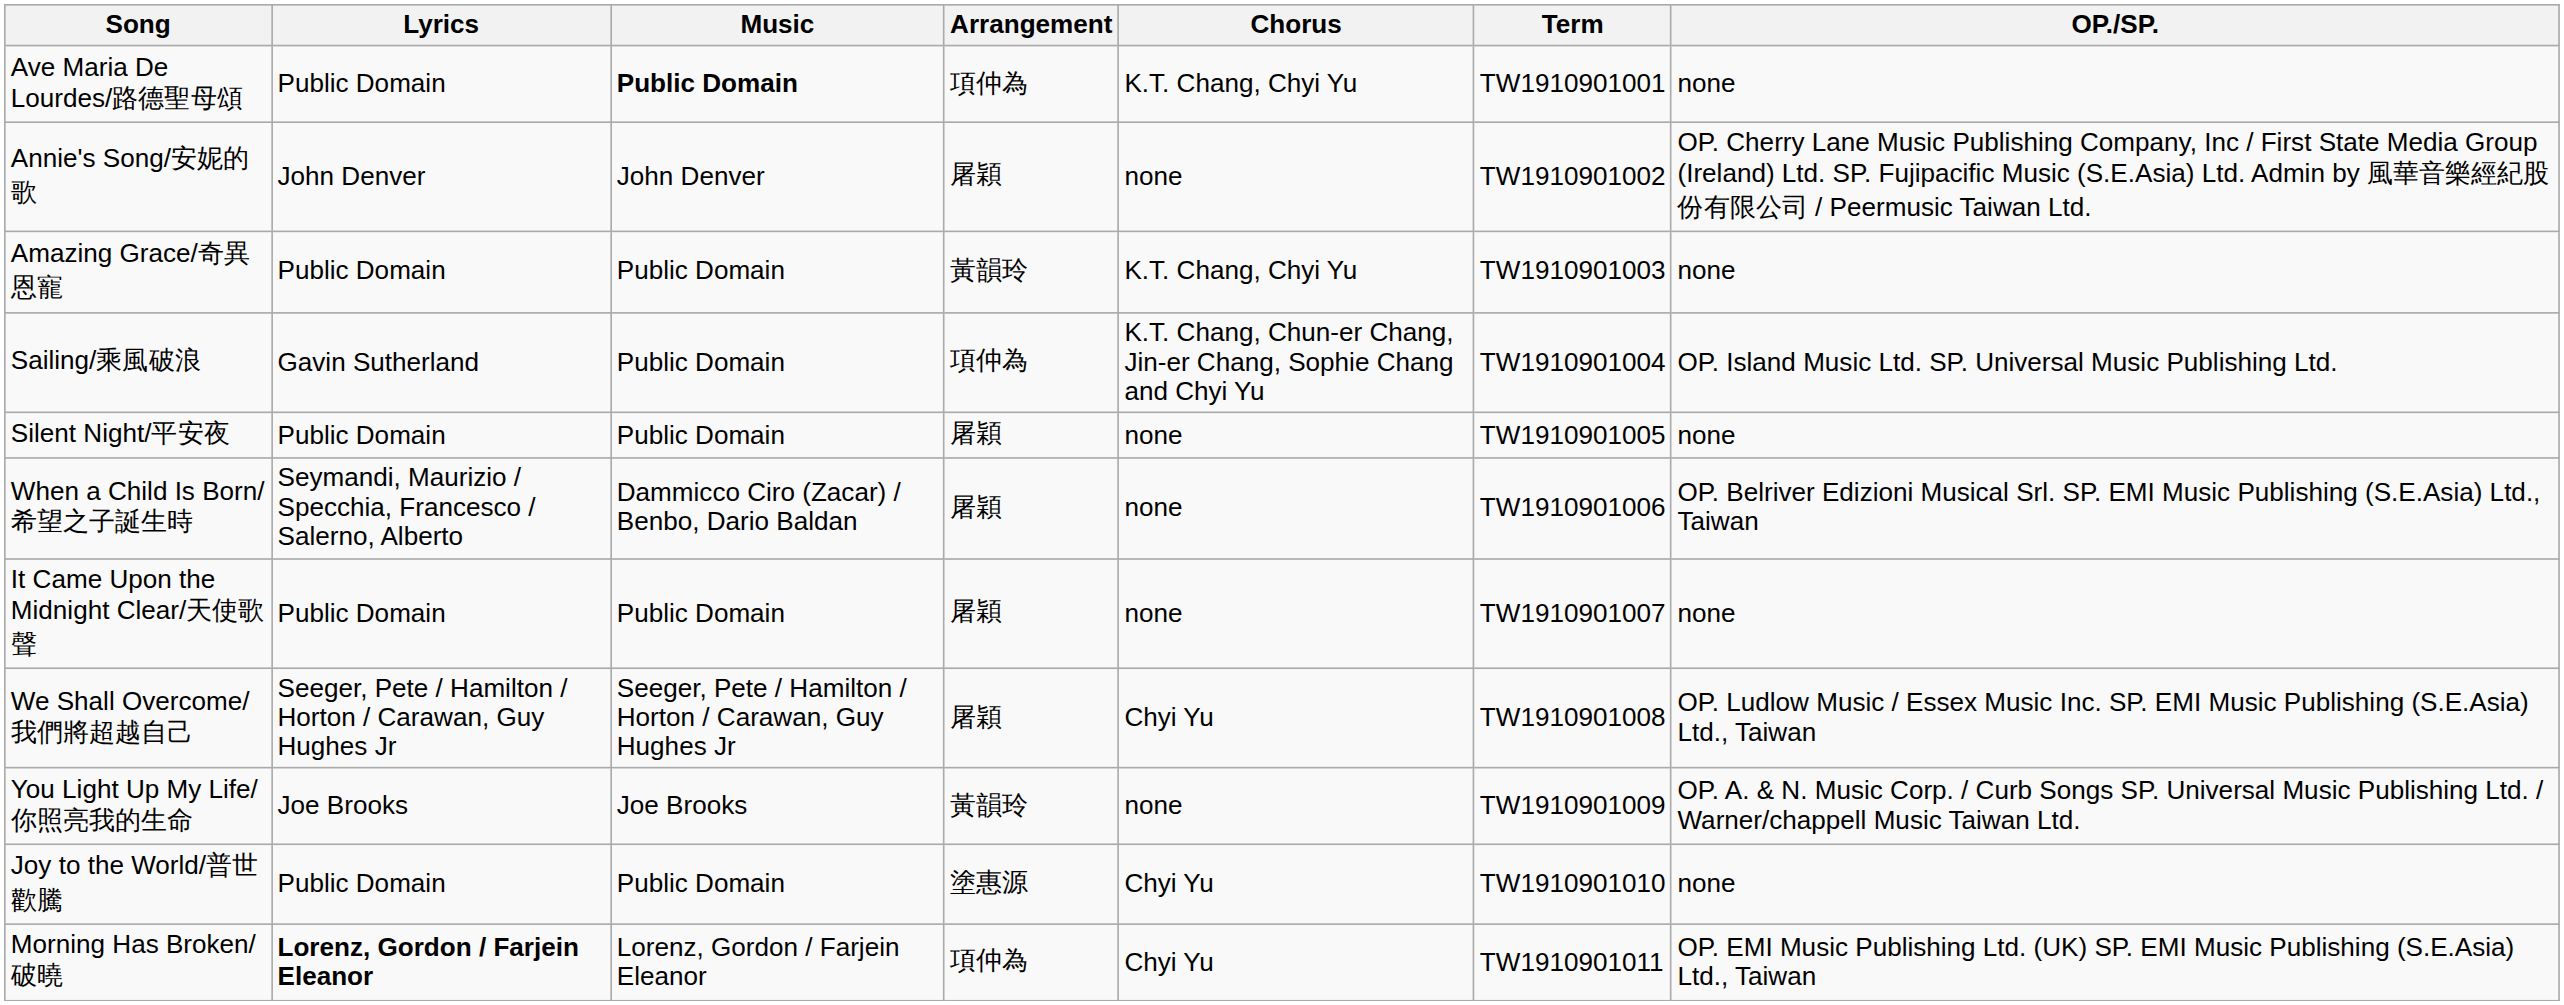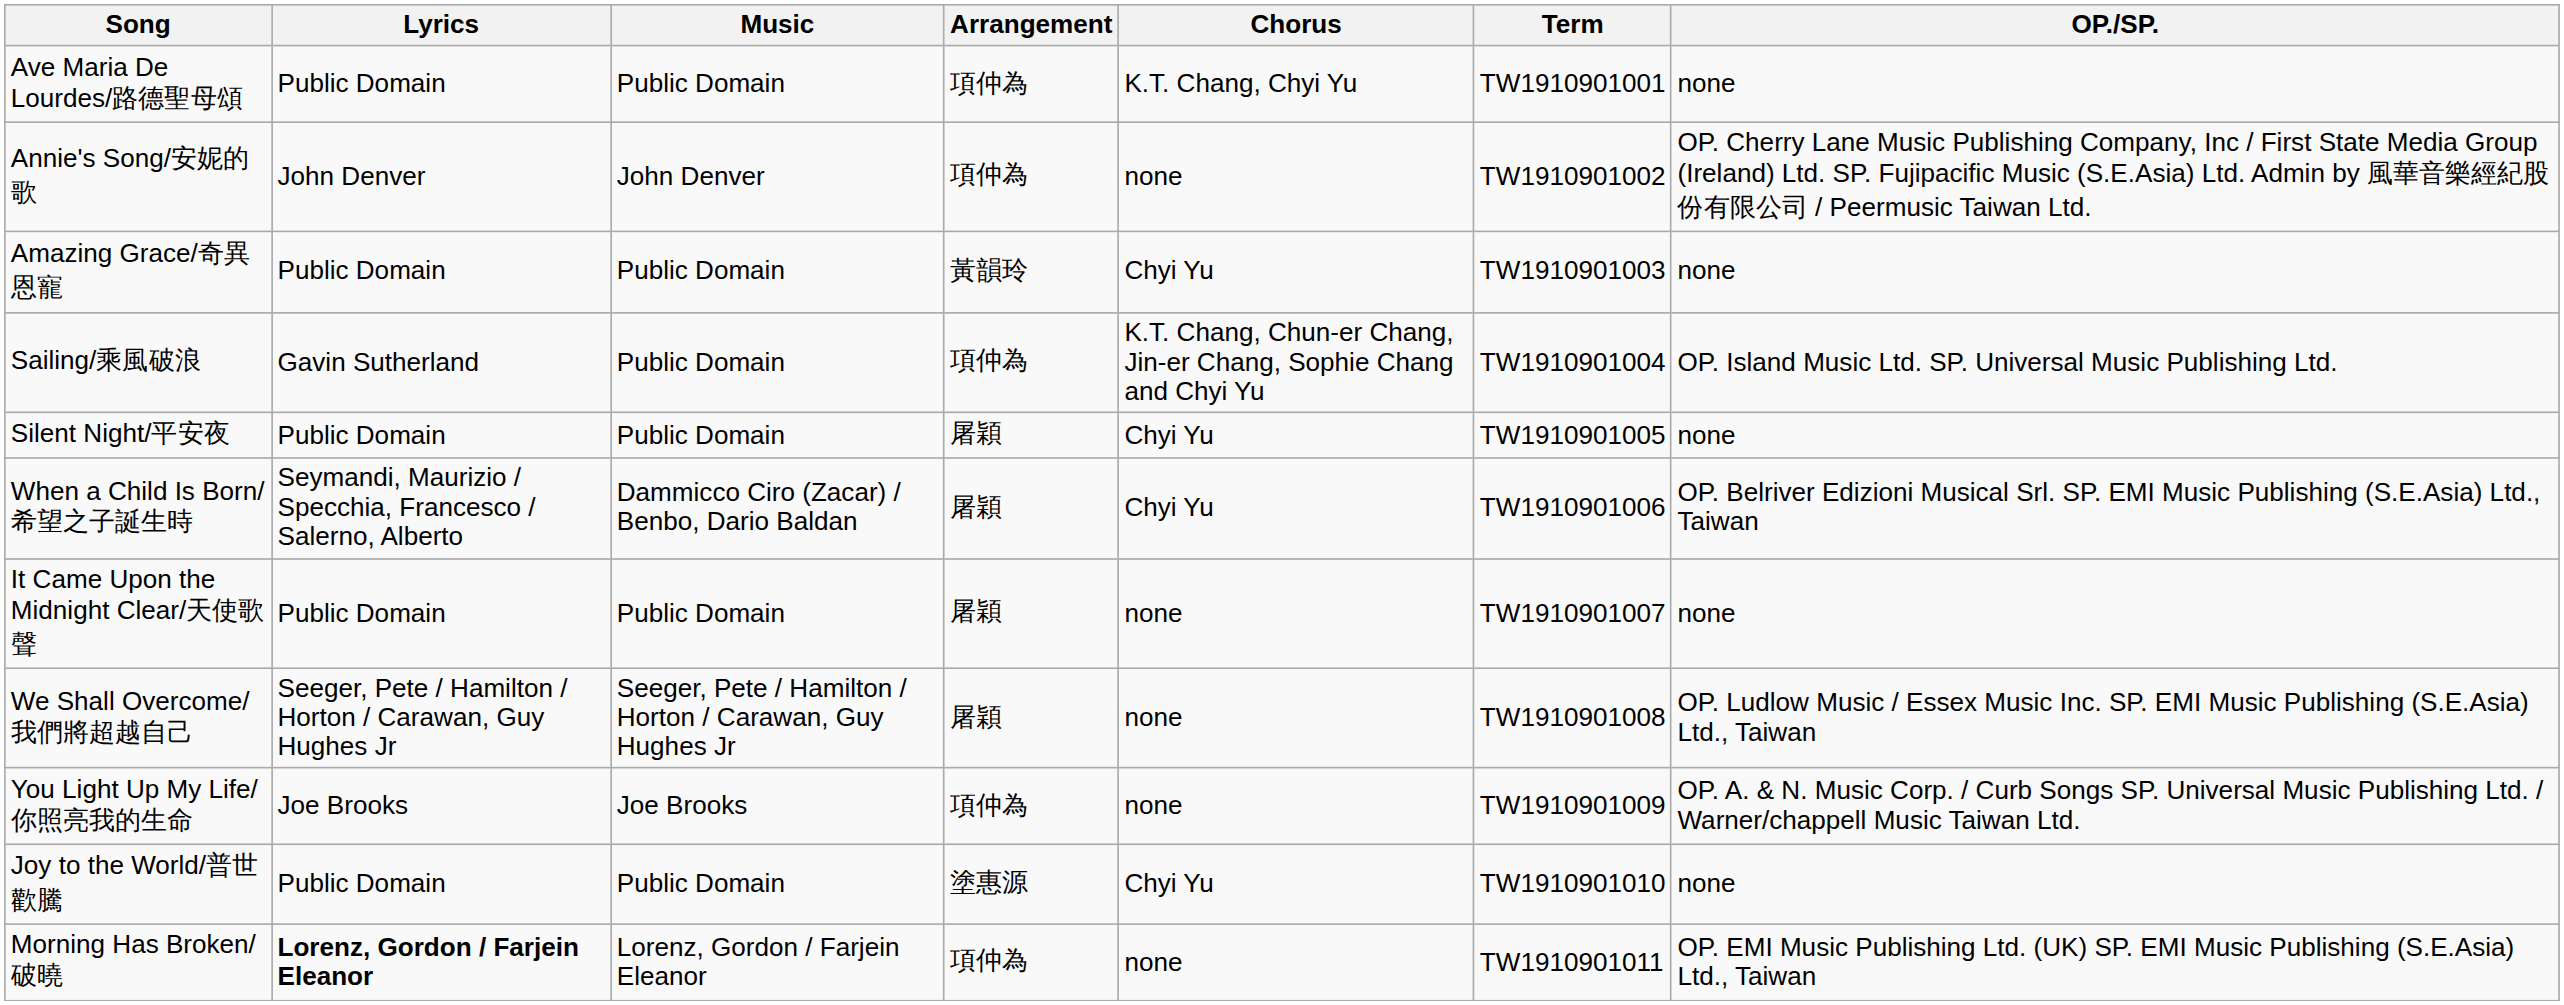Ave Maria De Lourdes/路德聖母頌 | Music: bold -> normal
Annie's Song/安妮的歌 | Arrangement: 屠穎 -> 項仲為
Amazing Grace/奇異恩寵 | Chorus: K.T. Chang, Chyi Yu -> Chyi Yu
Silent Night/平安夜 | Chorus: none -> Chyi Yu
When a Child Is Born/希望之子誕生時 | Chorus: none -> Chyi Yu
We Shall Overcome/我們將超越自己 | Chorus: Chyi Yu -> none
You Light Up My Life/你照亮我的生命 | Arrangement: 黃韻玲 -> 項仲為
Morning Has Broken/破曉 | Chorus: Chyi Yu -> none
